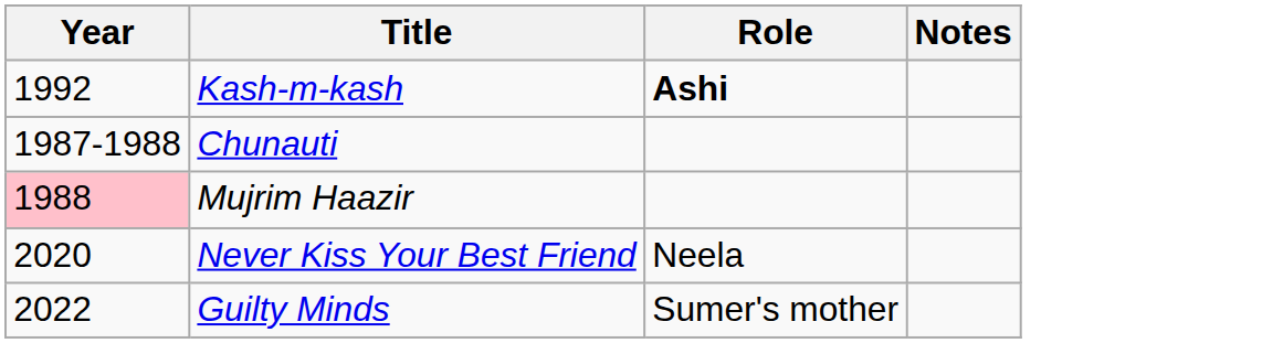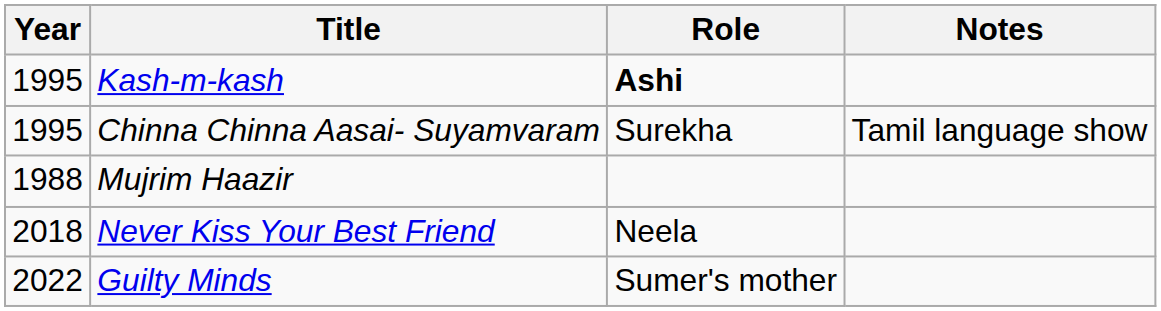Kash-m-kash | Year: 1992 -> 1995
+ row: 1995 | Chinna Chinna Aasai- Suyamvaram | Surekha | Tamil language show
- row: 1987-1988 | Chunauti
Mujrim Haazir | Year: pink background -> no background
Never Kiss Your Best Friend | Year: 2020 -> 2018
